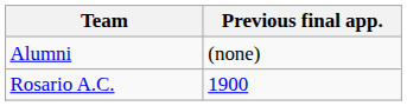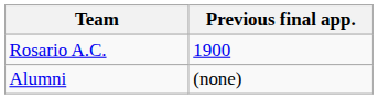rows swapped: Alumni <-> Rosario A.C.
